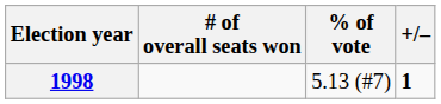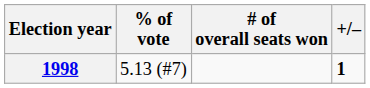columns swapped: % of vote <-> # of overall seats won
